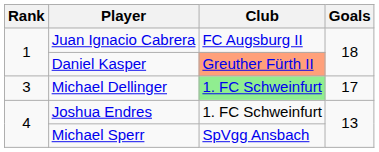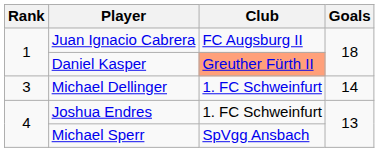Michael Dellinger | Club: lightgreen background -> no background
Michael Dellinger | Goals: 17 -> 14
